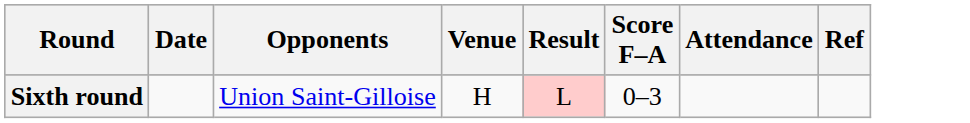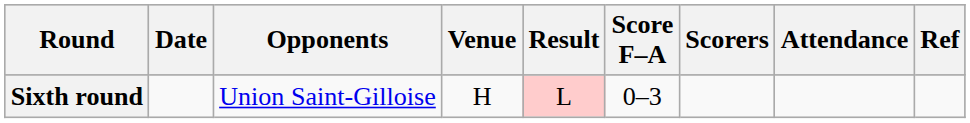+ column: Scorers
